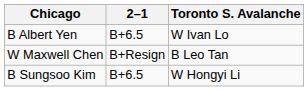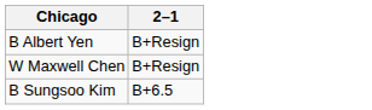- column: Toronto S. Avalanche | W Ivan Lo | B Leo Tan | W Hongyi Li
B Albert Yen | 2–1: B+6.5 -> B+Resign
